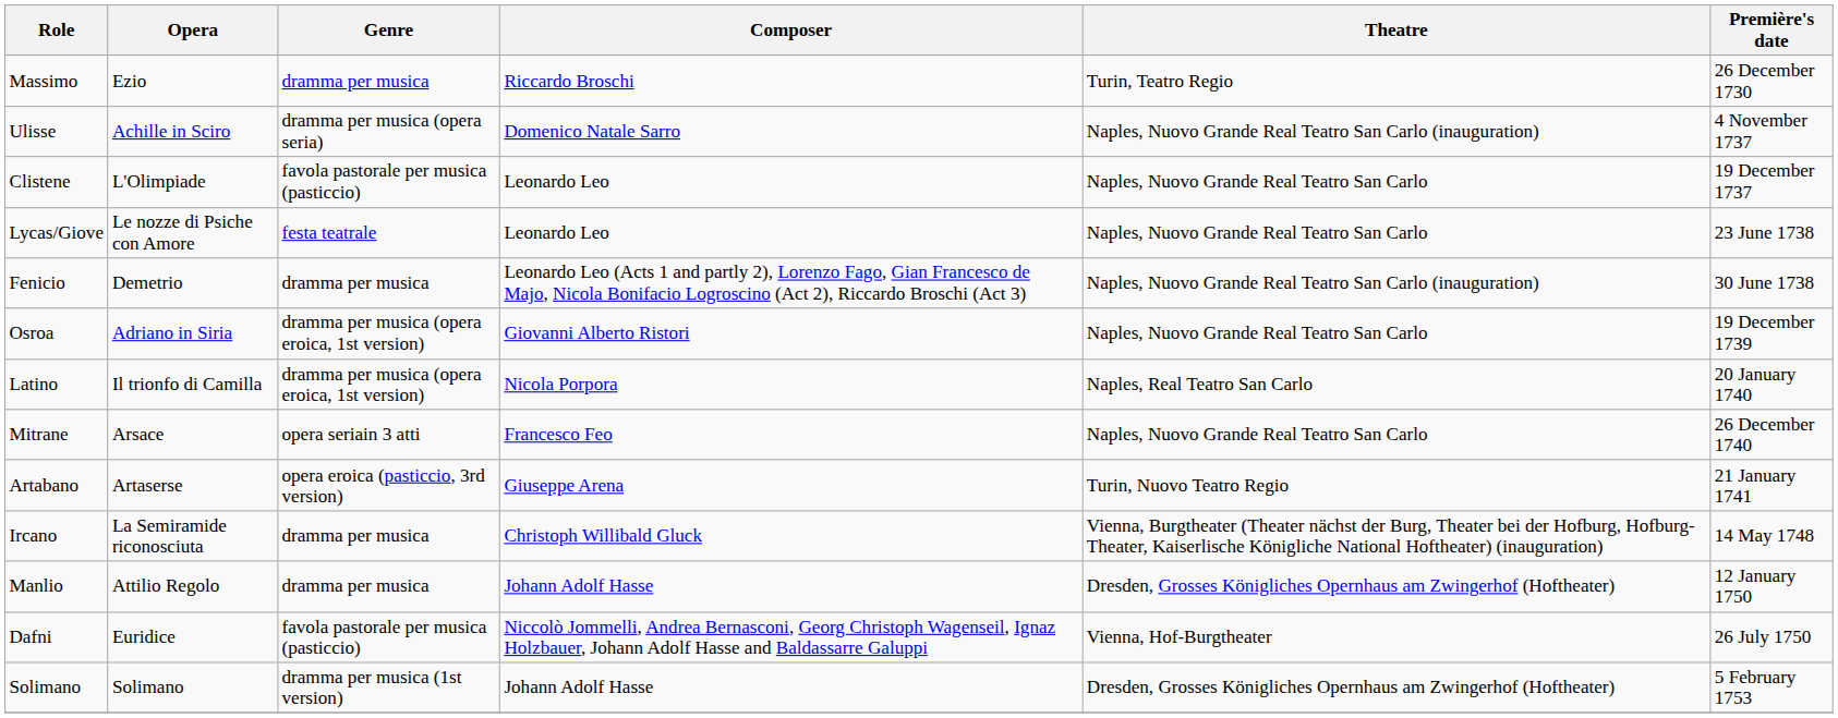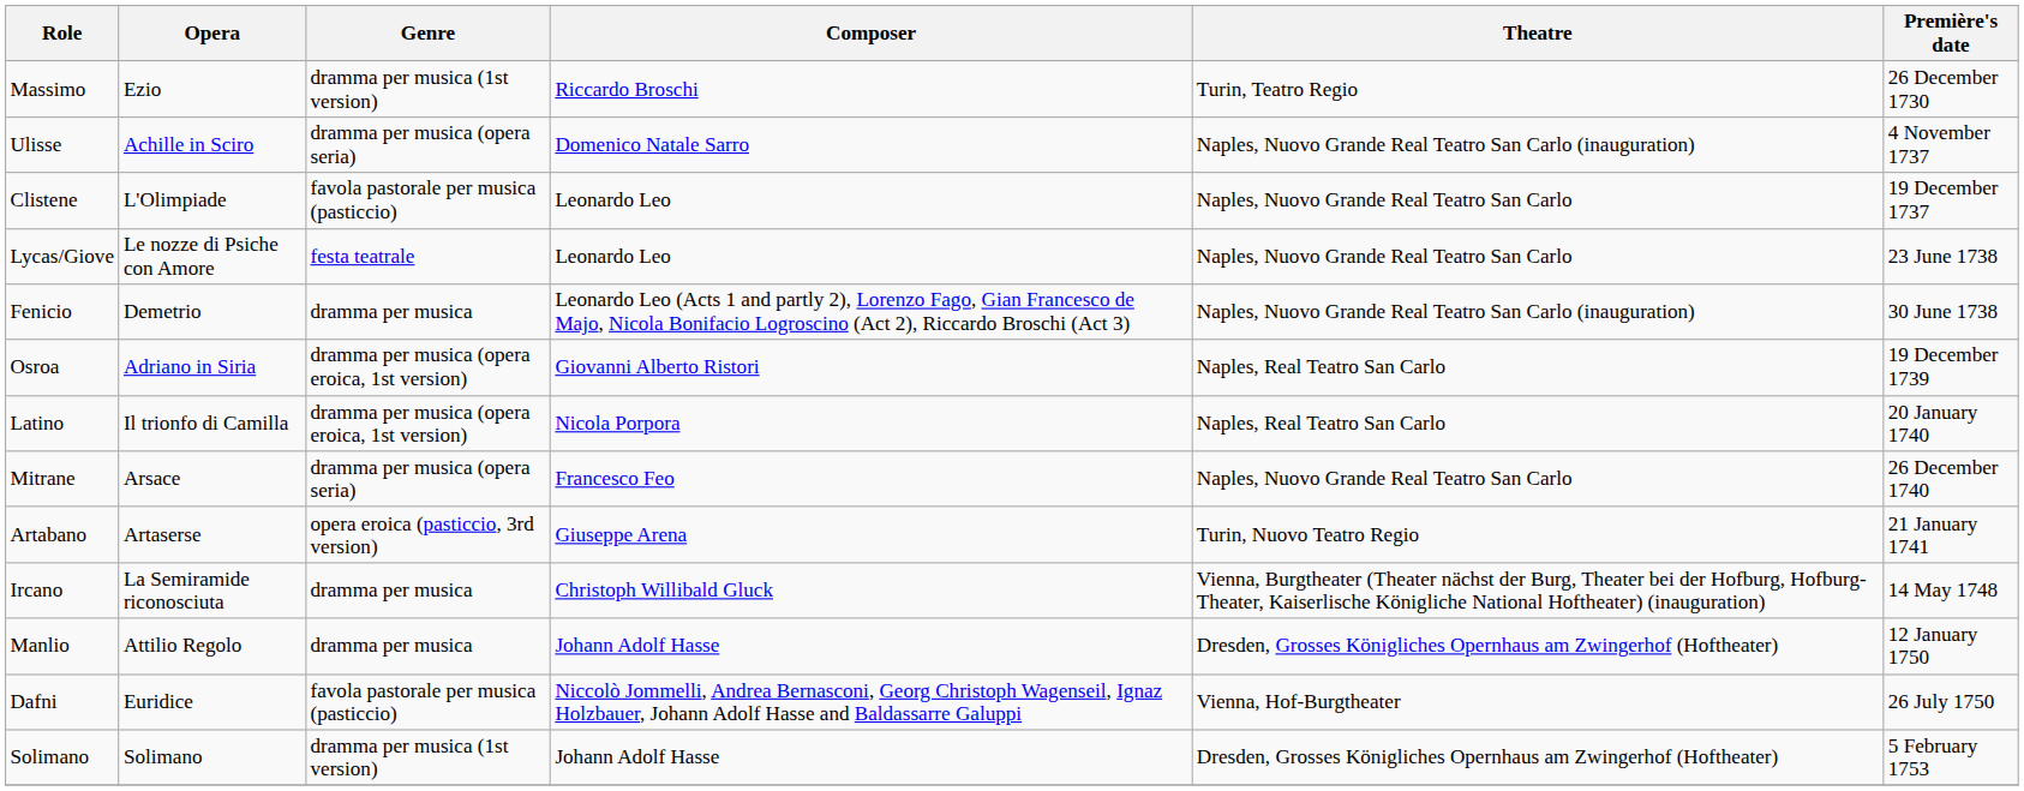Massimo | Genre: dramma per musica -> dramma per musica (1st version)
Osroa | Theatre: Naples, Nuovo Grande Real Teatro San Carlo -> Naples, Real Teatro San Carlo
Mitrane | Genre: opera seriain 3 atti -> dramma per musica (opera seria)
